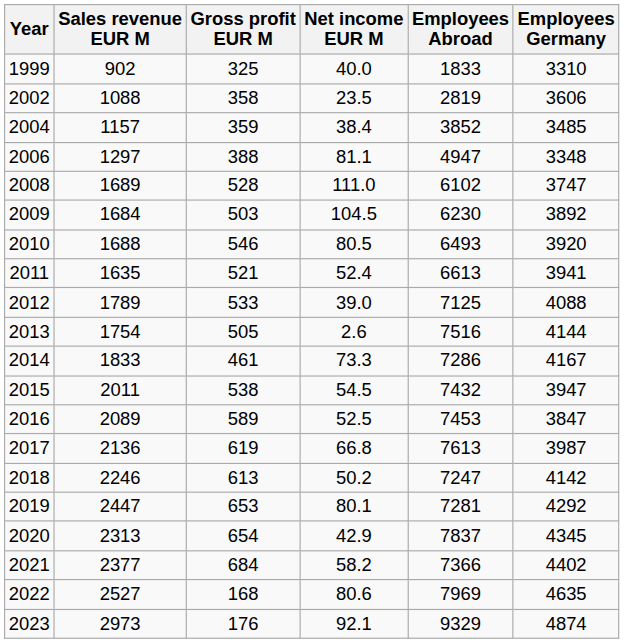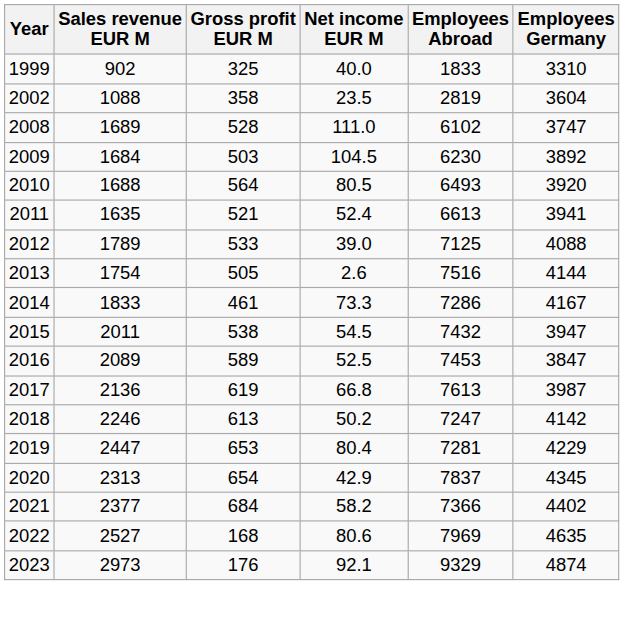2002 | Employees Germany: 3606 -> 3604
- row: 2004 | 1157 | 359 | 38.4 | 3852 | 3485
- row: 2006 | 1297 | 388 | 81.1 | 4947 | 3348
2010 | Gross profit EUR M: 546 -> 564
2019 | Net income EUR M: 80.1 -> 80.4
2019 | Employees Germany: 4292 -> 4229
